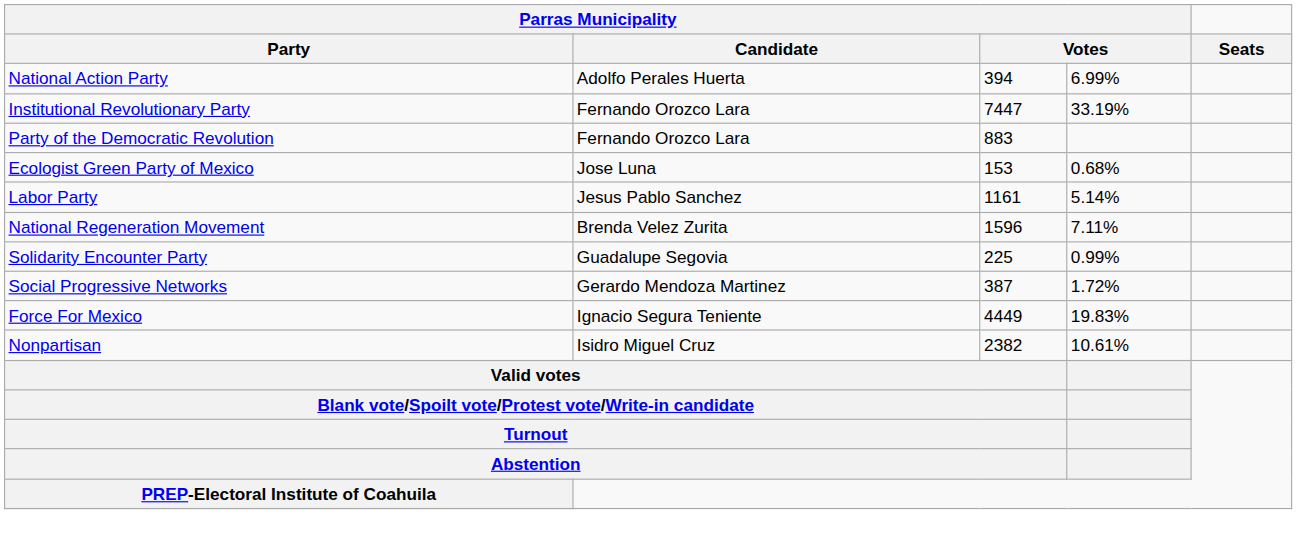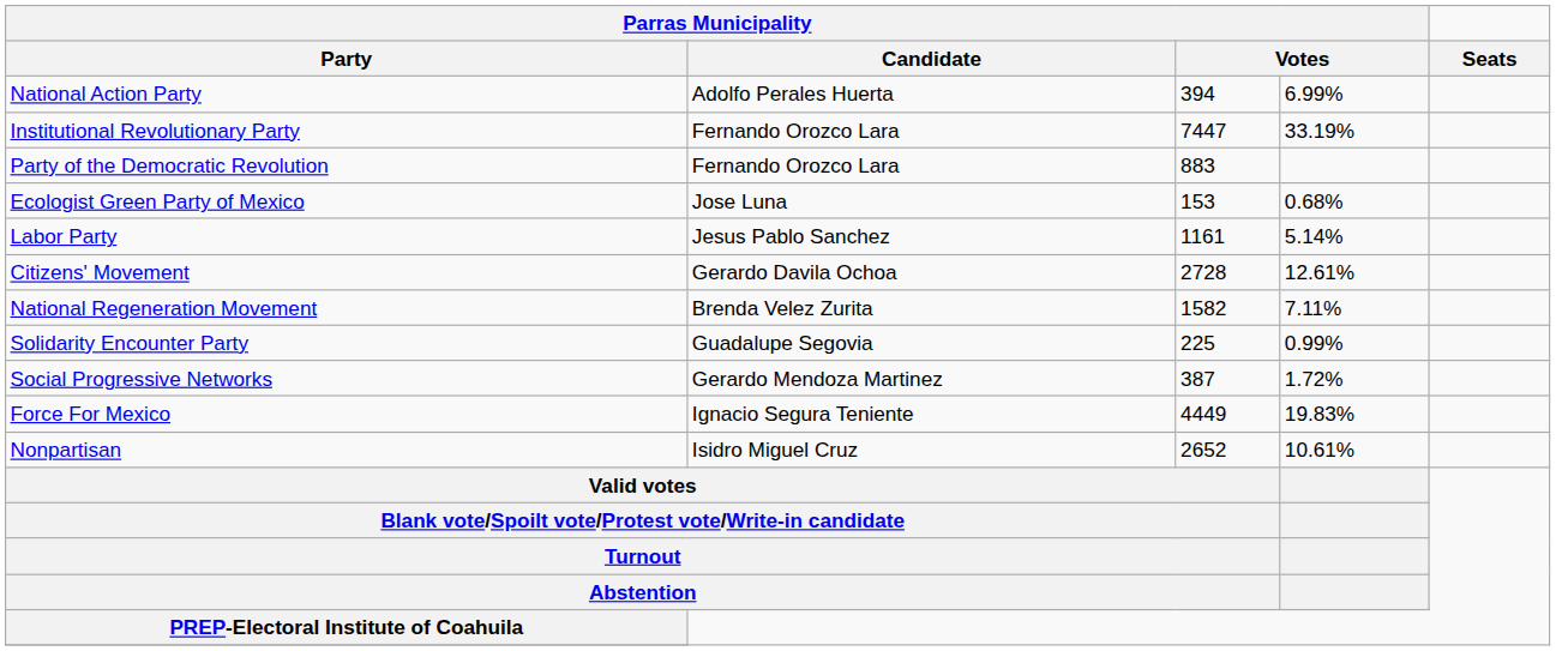+ row: Citizens' Movement | Gerardo Davila Ochoa | 2728 | 12.61%
National Regeneration Movement | column 3: 1596 -> 1582
Nonpartisan | column 3: 2382 -> 2652
